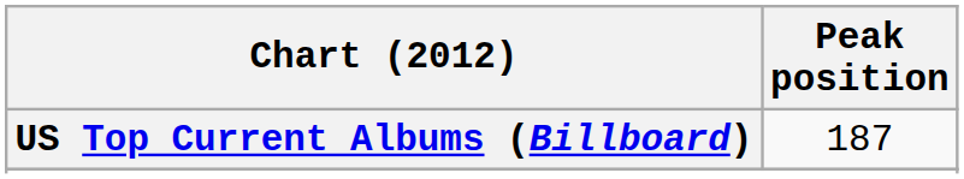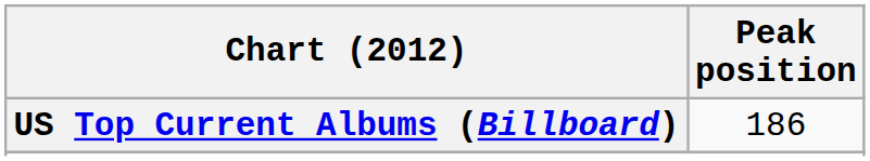US Top Current Albums (Billboard) | Peak position: 187 -> 186
